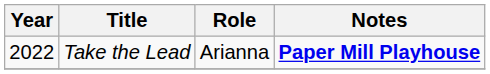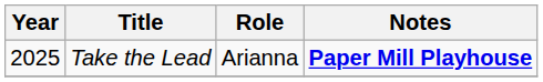Take the Lead | Year: 2022 -> 2025
